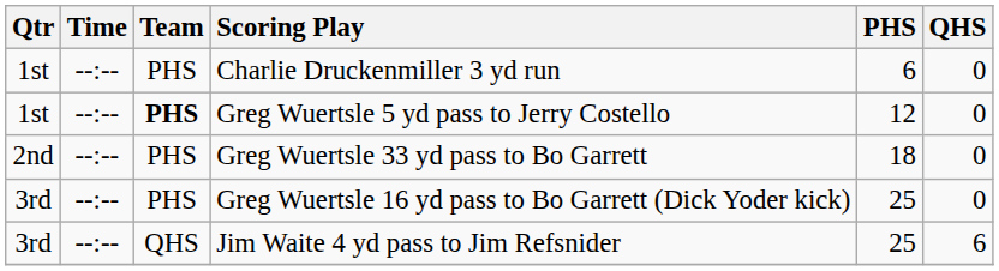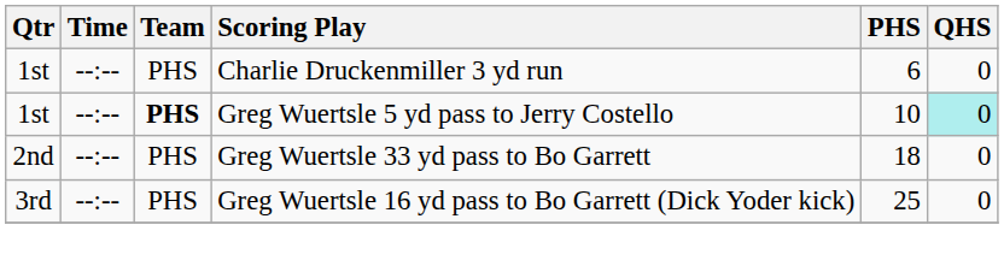Greg Wuertsle 5 yd pass to Jerry Costello | PHS: 12 -> 10
Greg Wuertsle 5 yd pass to Jerry Costello | QHS: no background -> paleturquoise background
- row: 3rd | --:-- | QHS | Jim Waite 4 yd pass to Jim Refsnider | 25 | 6
